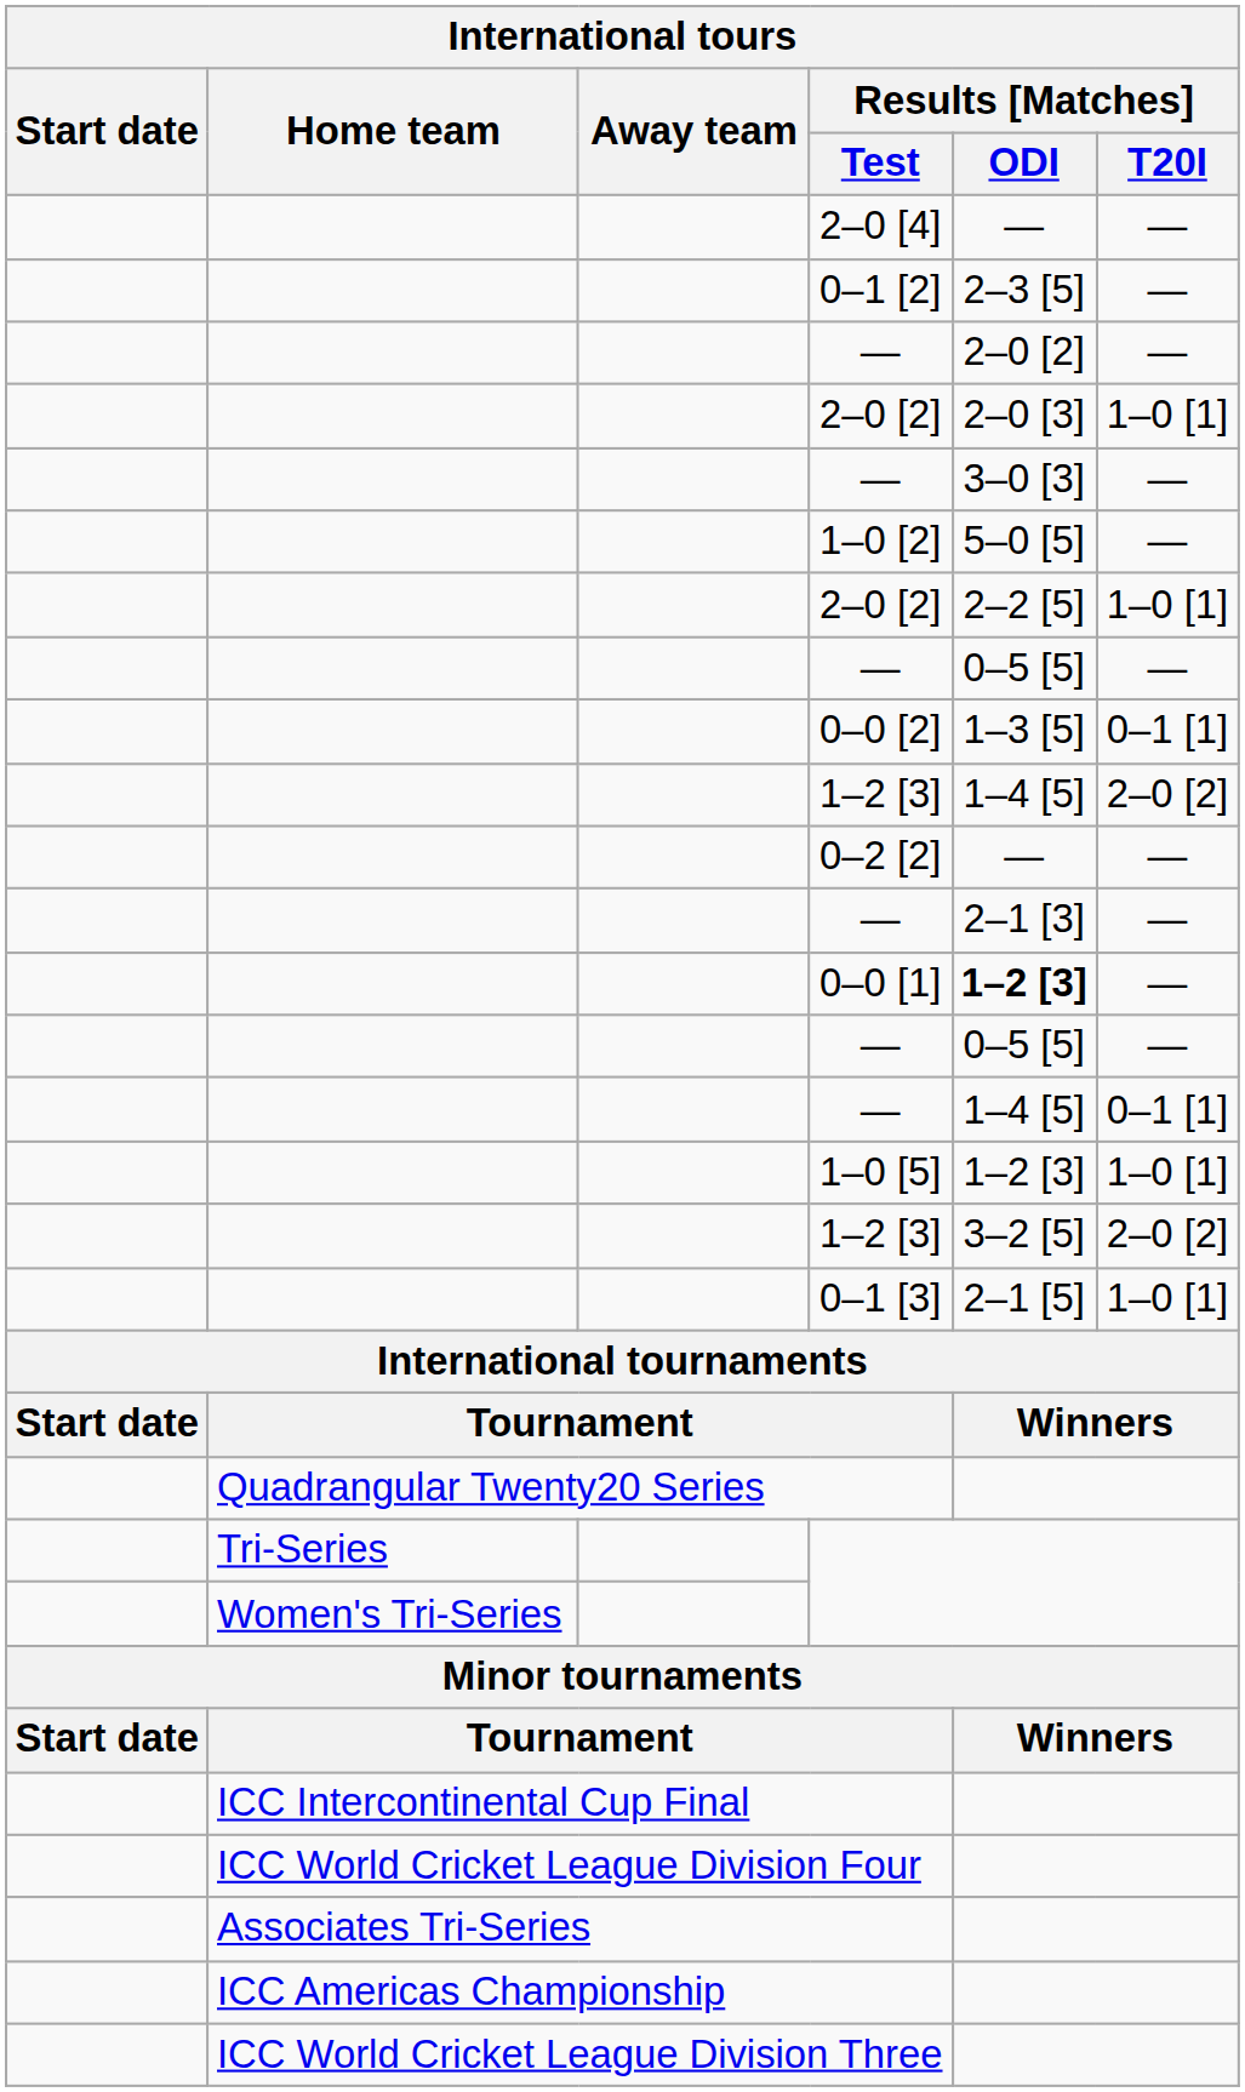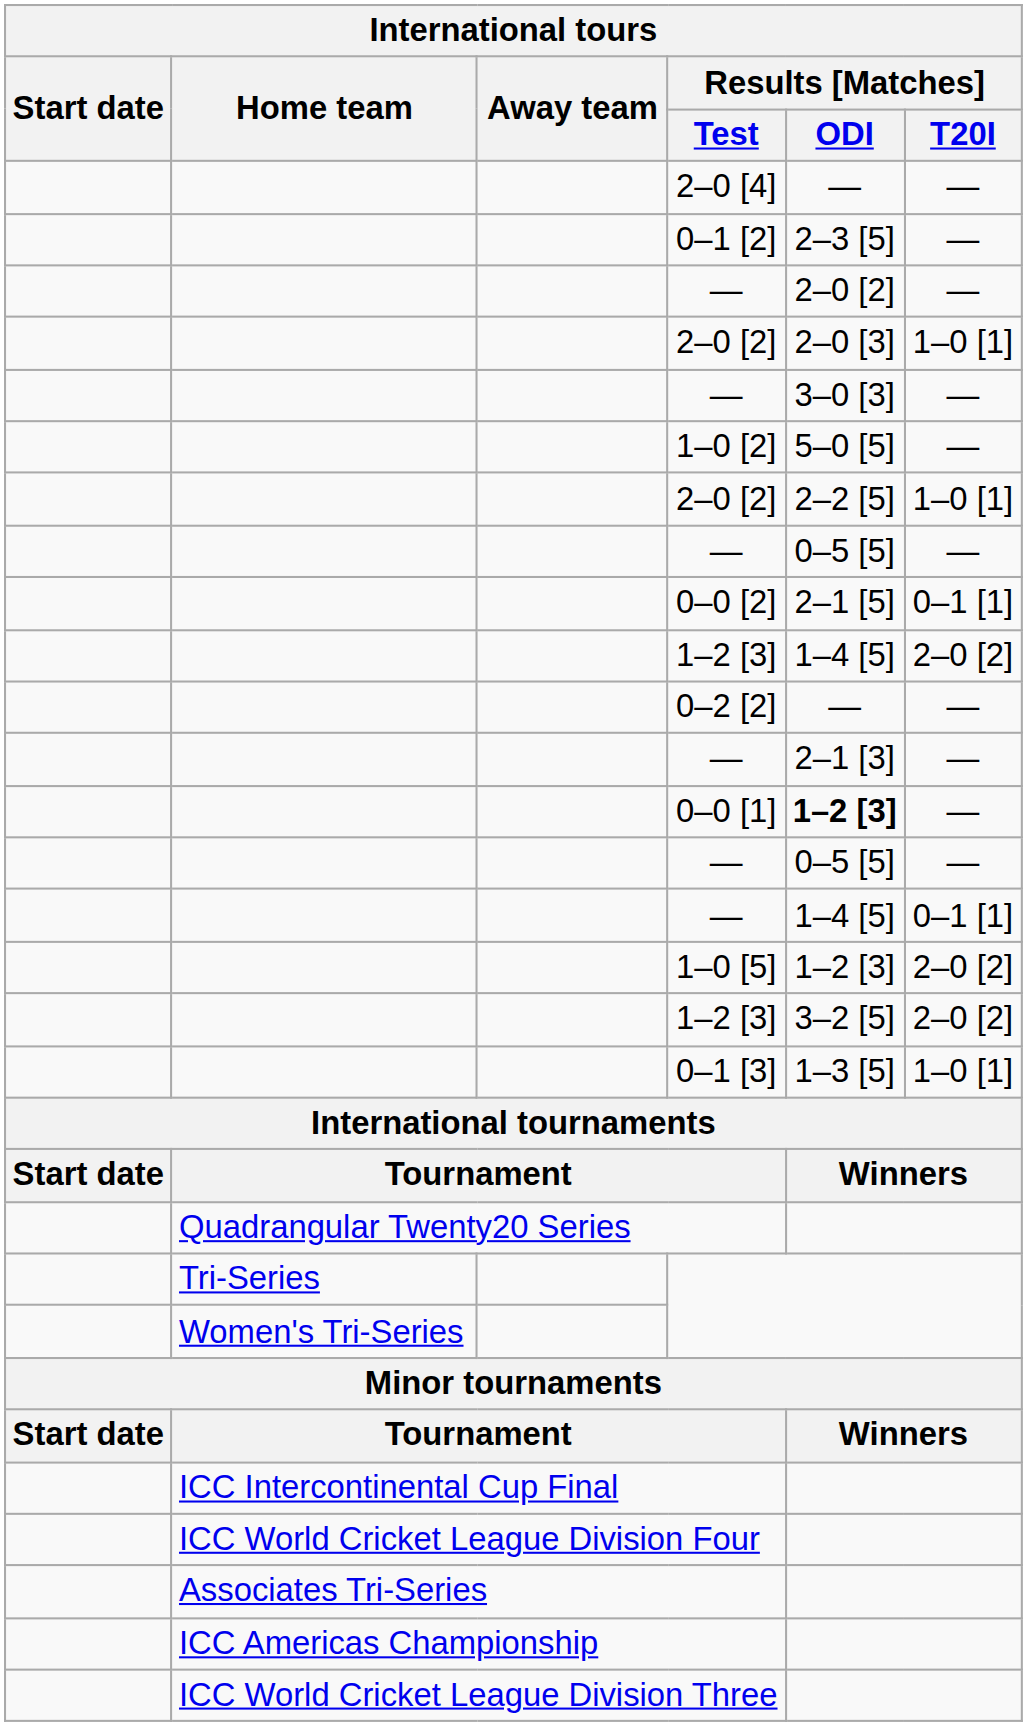0–0 [2] | Results [Matches] / ODI: 1–3 [5] -> 2–1 [5]
1–0 [5] | Results [Matches] / T20I: 1–0 [1] -> 2–0 [2]
0–1 [3] | Results [Matches] / ODI: 2–1 [5] -> 1–3 [5]
